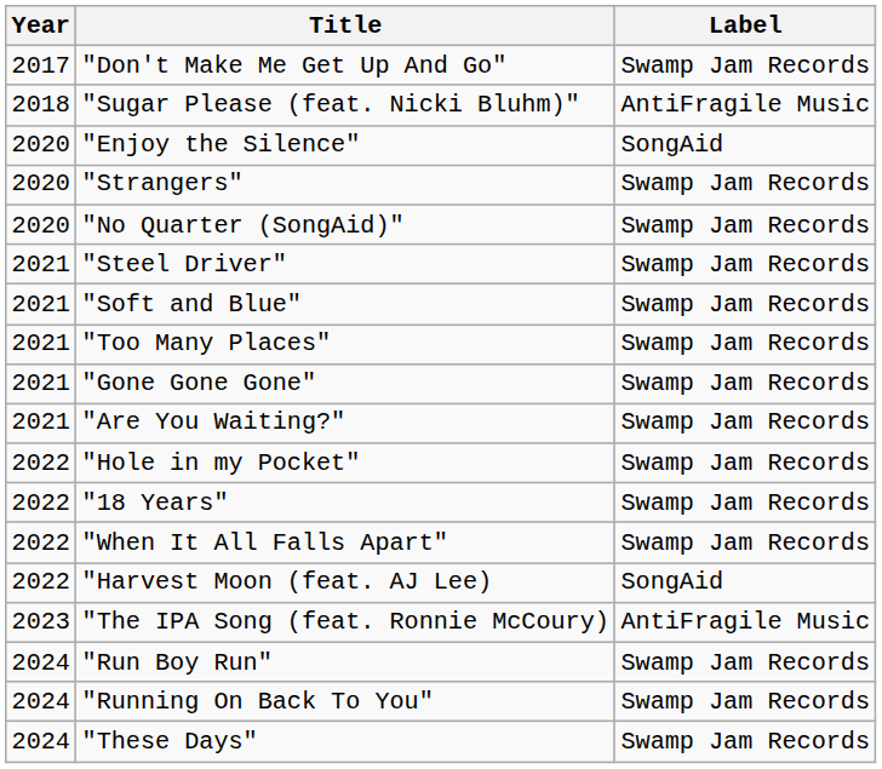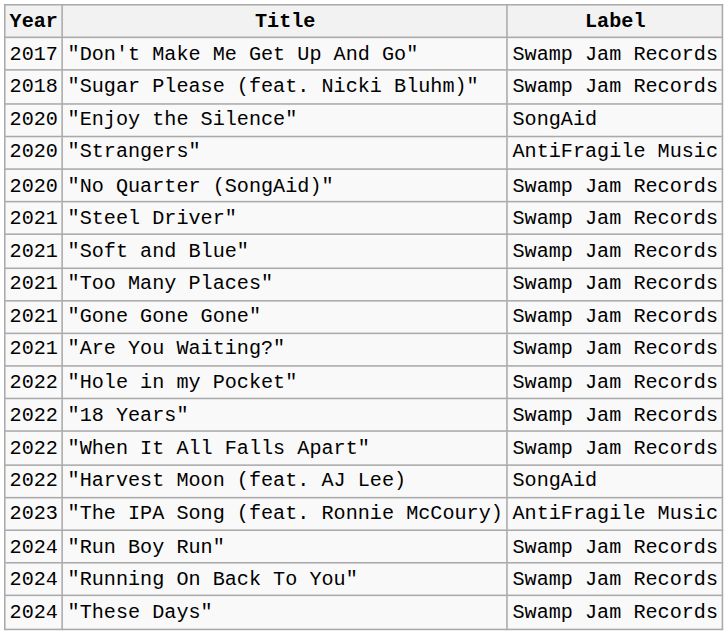"Sugar Please (feat. Nicki Bluhm)" | Label: AntiFragile Music -> Swamp Jam Records
"Strangers" | Label: Swamp Jam Records -> AntiFragile Music
